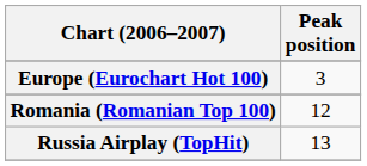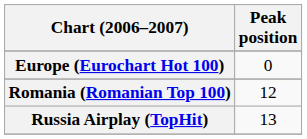Europe (Eurochart Hot 100) | Peak position: 3 -> 0
